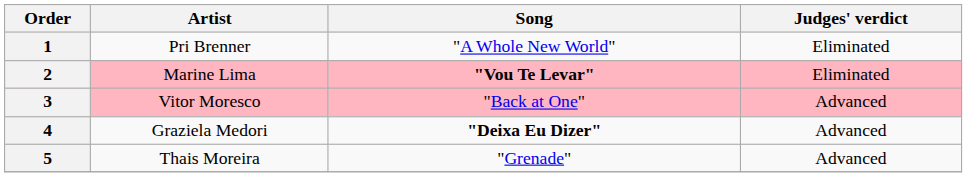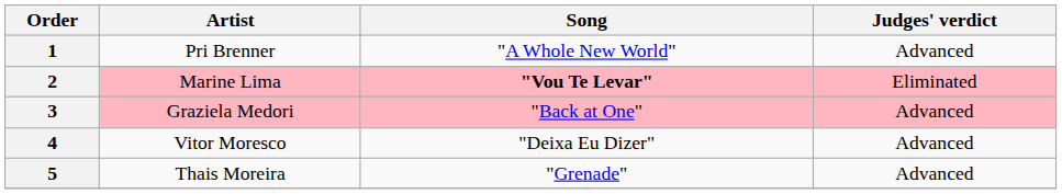1 | Judges' verdict: Eliminated -> Advanced
3 | Artist: Vitor Moresco -> Graziela Medori
4 | Artist: Graziela Medori -> Vitor Moresco
4 | Song: bold -> normal
